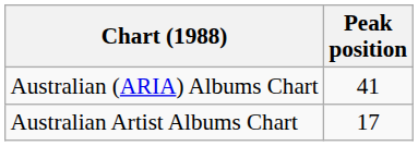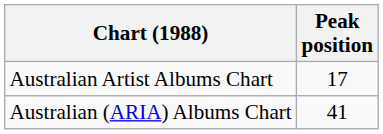rows swapped: Australian (ARIA) Albums Chart <-> Australian Artist Albums Chart
